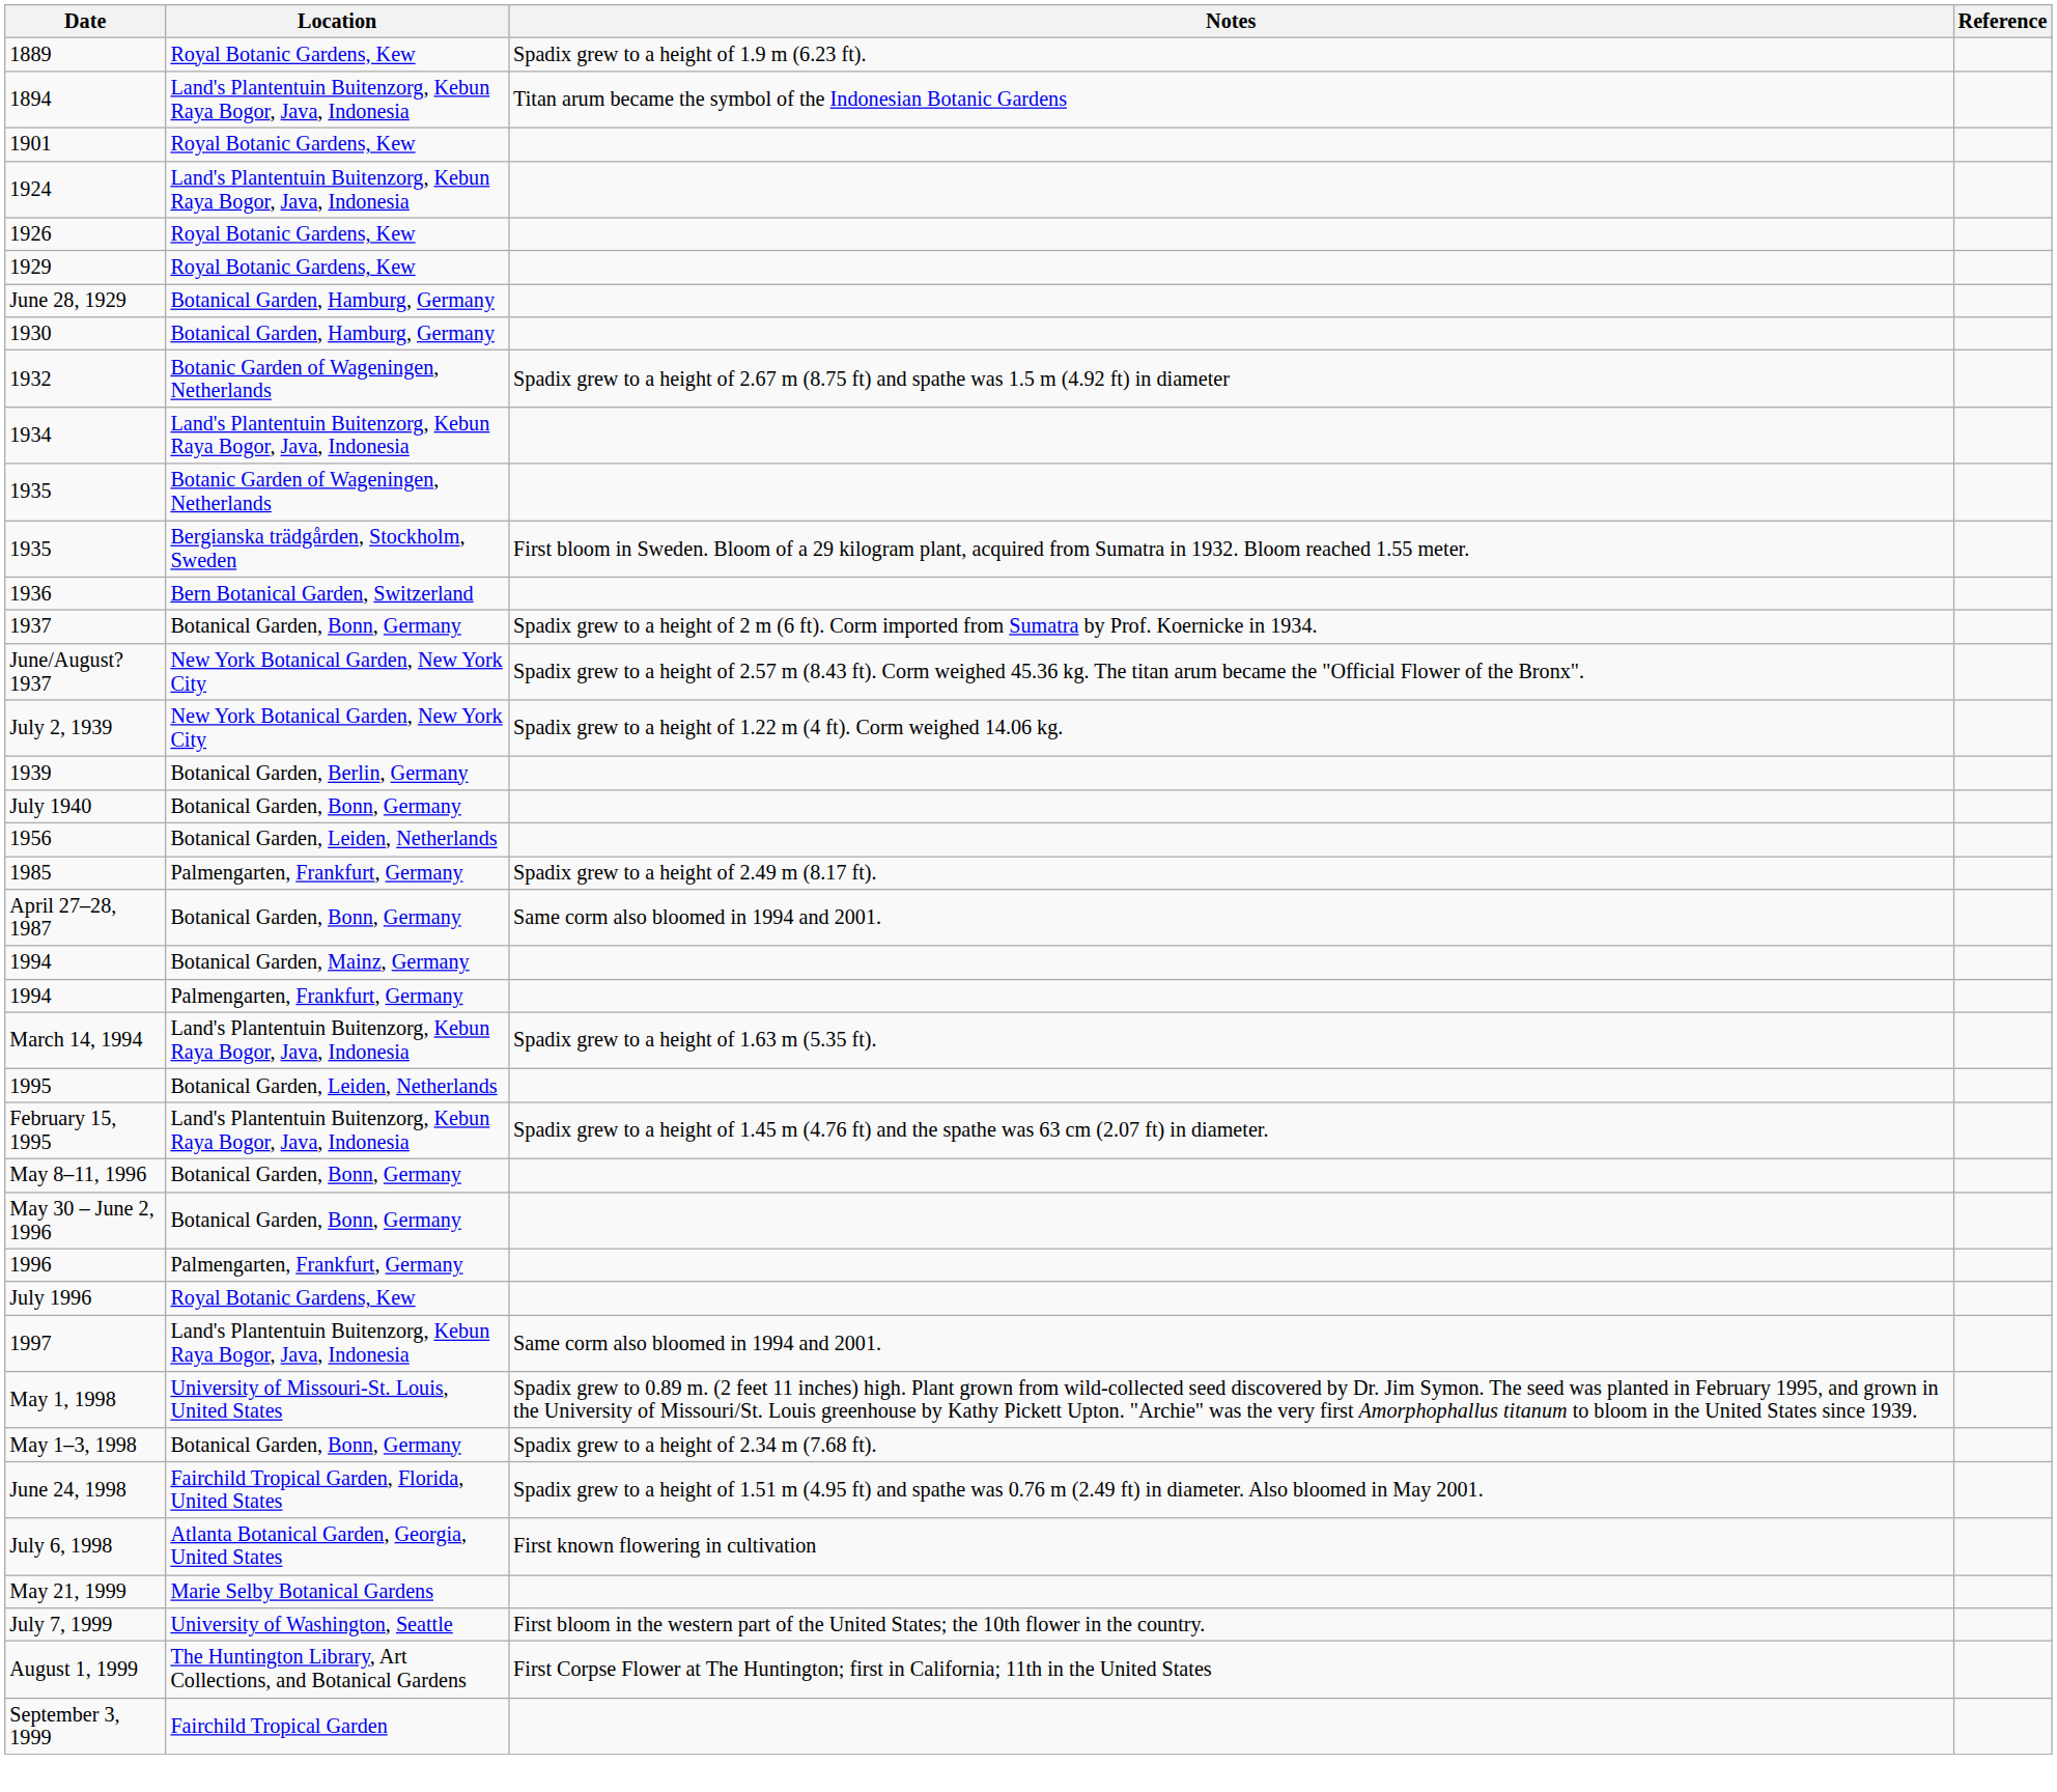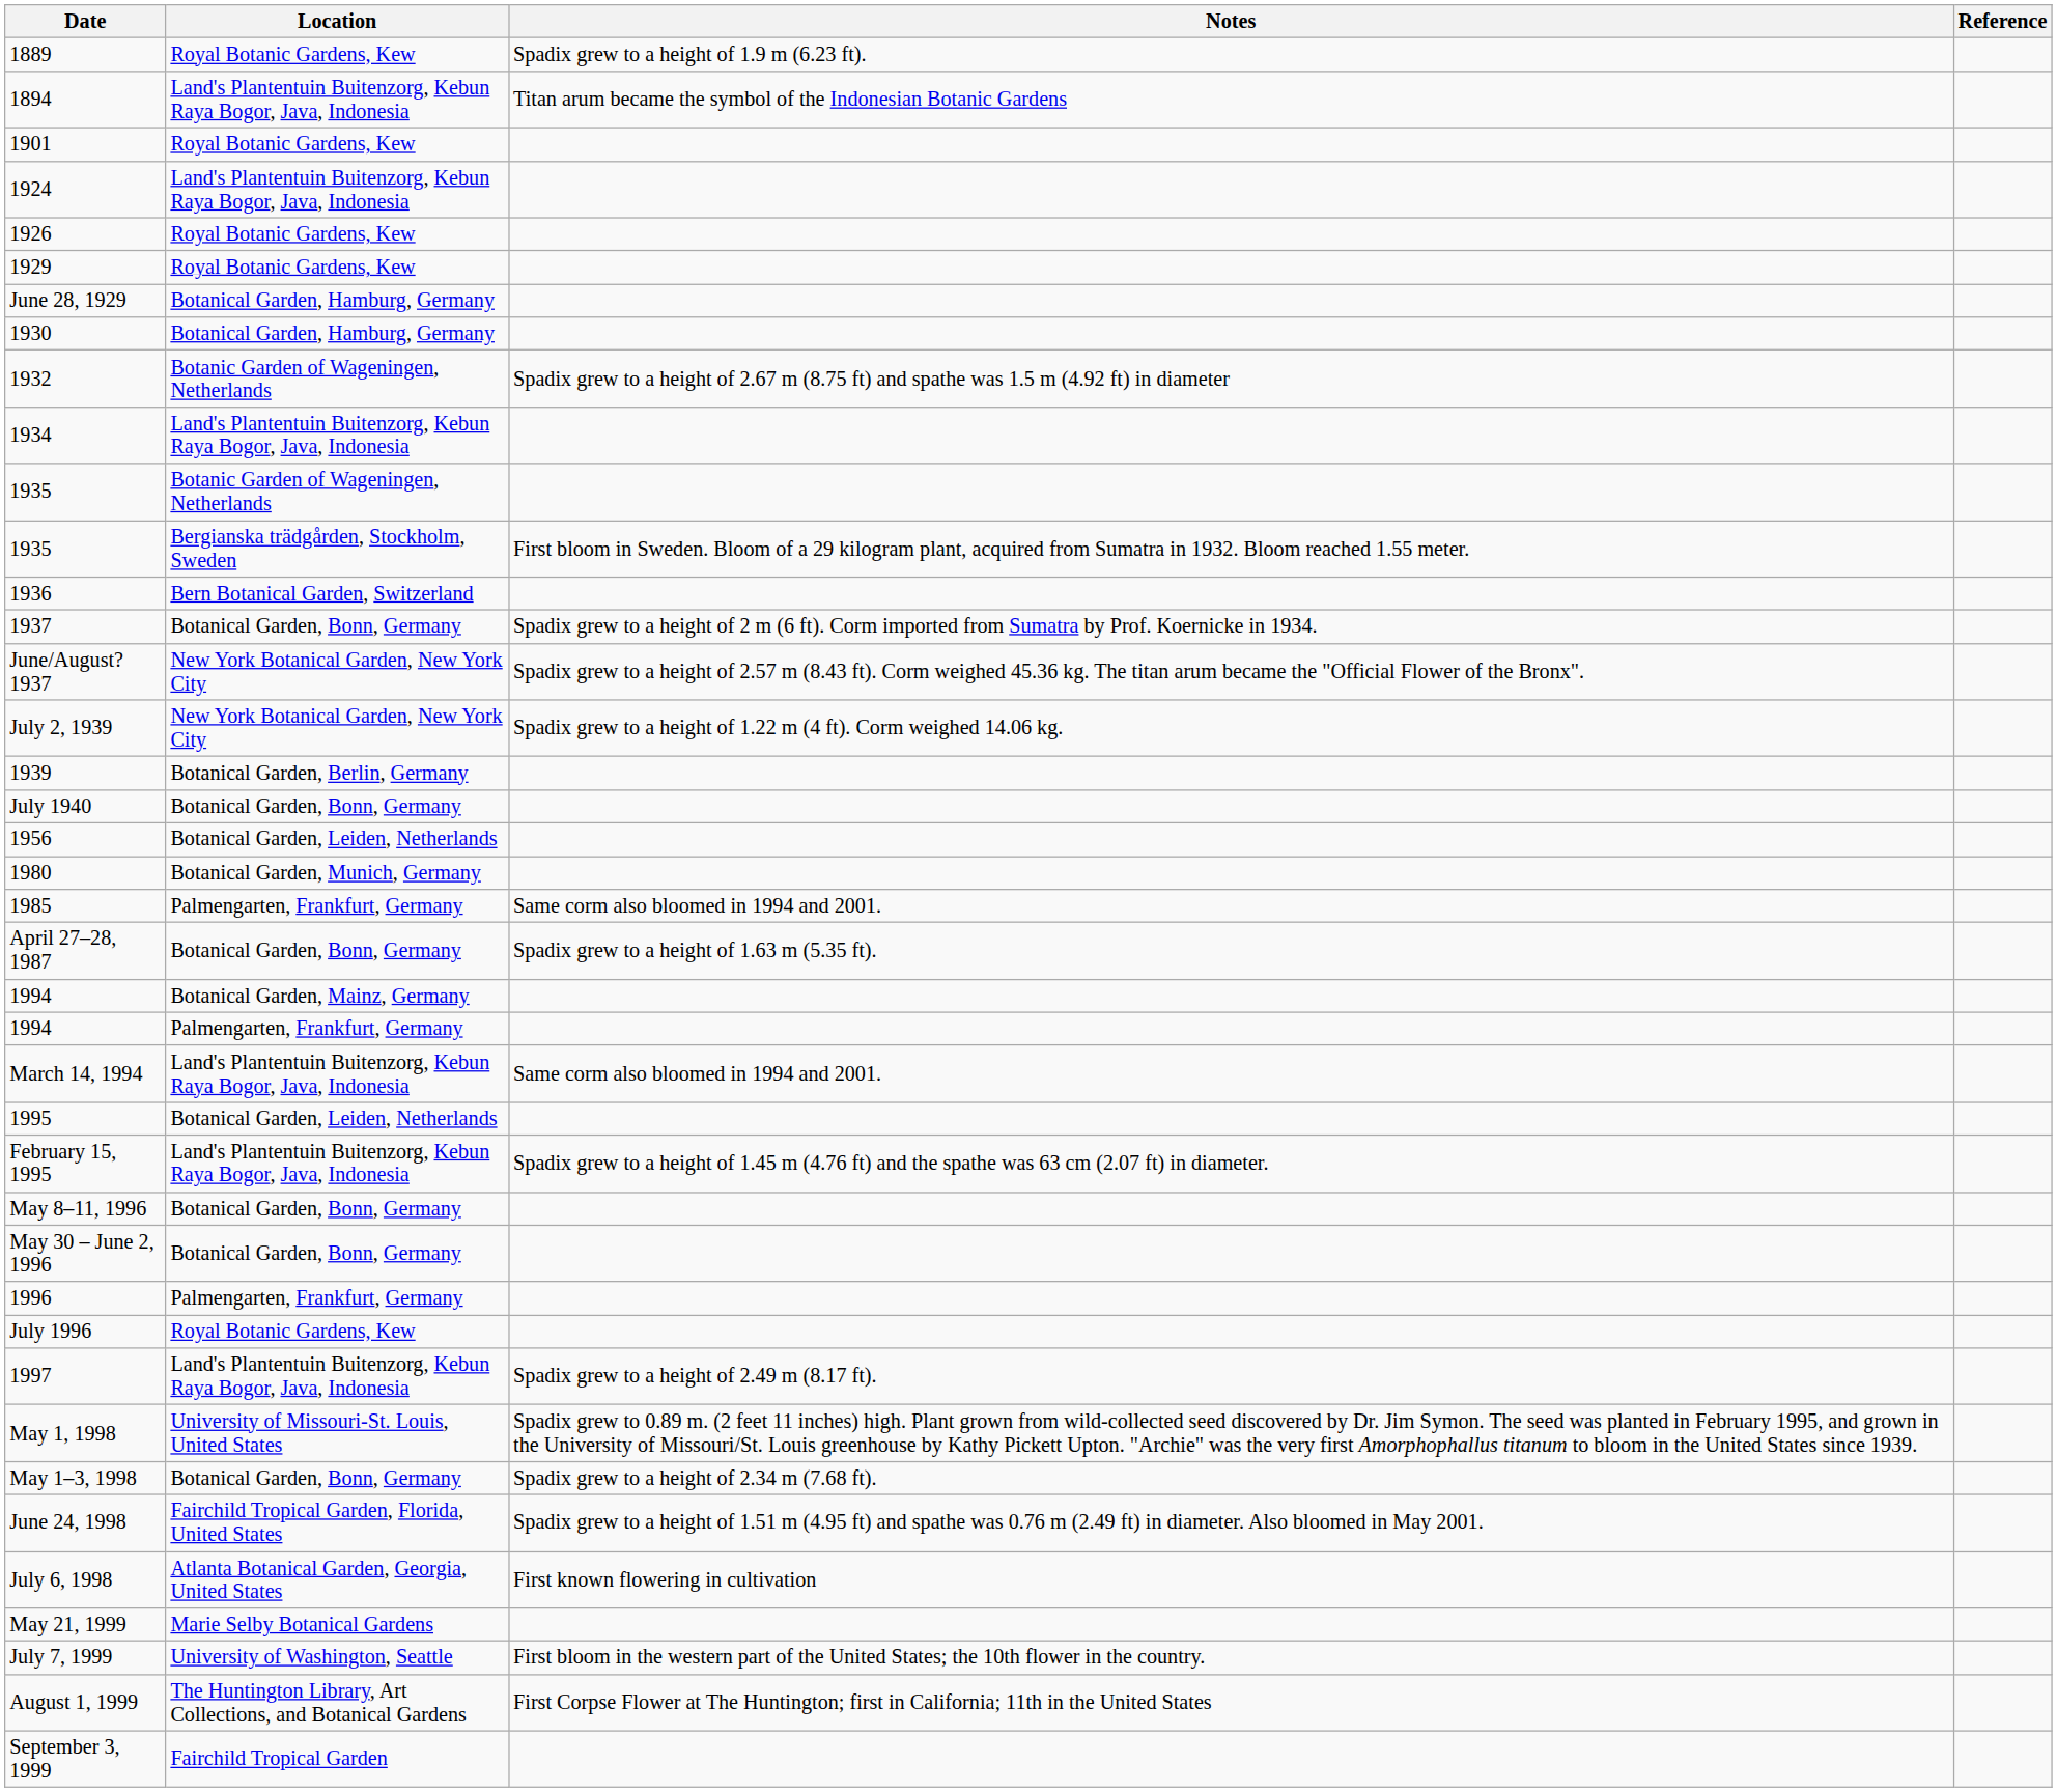+ row: 1980 | Botanical Garden, Munich, Germany
1985 | Notes: Spadix grew to a height of 2.49 m (8.17 ft). -> Same corm also bloomed in 1994 and 2001.
April 27–28, 1987 | Notes: Same corm also bloomed in 1994 and 2001. -> Spadix grew to a height of 1.63 m (5.35 ft).
March 14, 1994 | Notes: Spadix grew to a height of 1.63 m (5.35 ft). -> Same corm also bloomed in 1994 and 2001.
1997 | Notes: Same corm also bloomed in 1994 and 2001. -> Spadix grew to a height of 2.49 m (8.17 ft).
